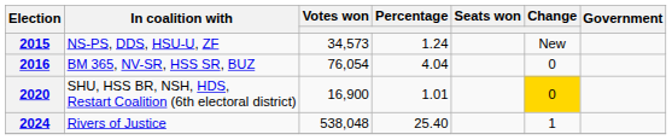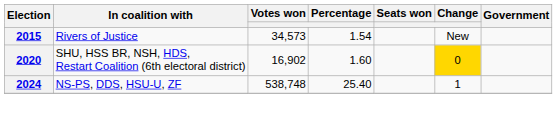2015 | In coalition with: NS-PS, DDS, HSU-U, ZF -> Rivers of Justice
2015 | Percentage: 1.24 -> 1.54
- row: 2016 | BM 365, NV-SR, HSS SR, BUZ | 76,054 | 4.04 | 0
2020 | Votes won: 16,900 -> 16,902
2020 | Percentage: 1.01 -> 1.60
2024 | In coalition with: Rivers of Justice -> NS-PS, DDS, HSU-U, ZF
2024 | Votes won: 538,048 -> 538,748
